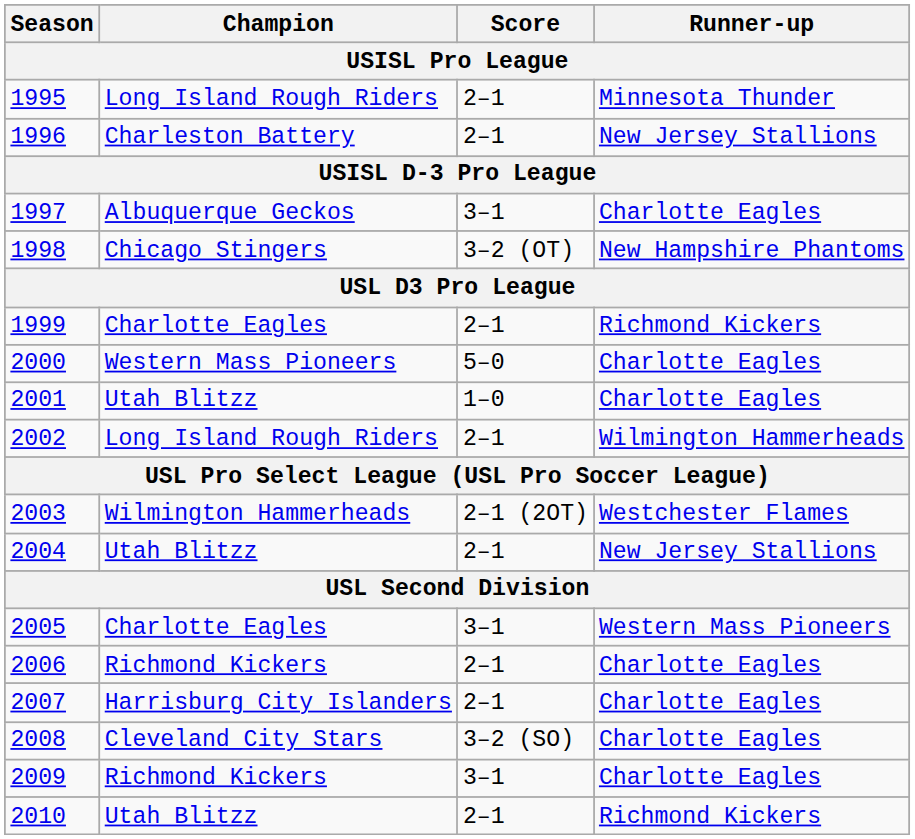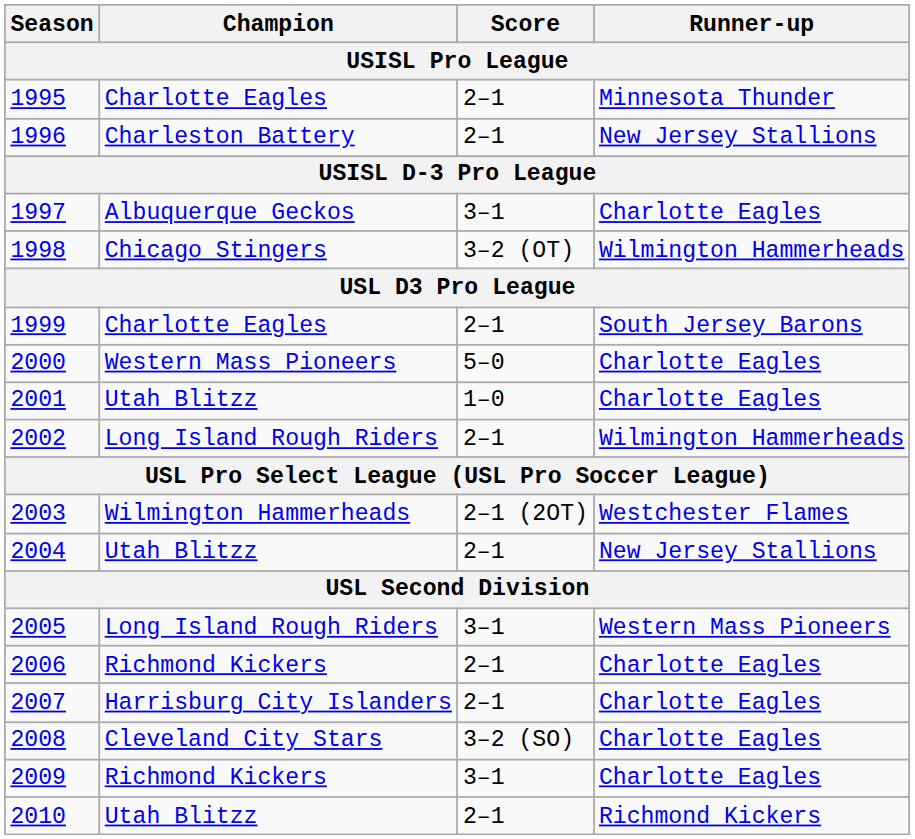1995 | Champion: Long Island Rough Riders -> Charlotte Eagles
1998 | Runner-up: New Hampshire Phantoms -> Wilmington Hammerheads
1999 | Runner-up: Richmond Kickers -> South Jersey Barons
2005 | Champion: Charlotte Eagles -> Long Island Rough Riders
